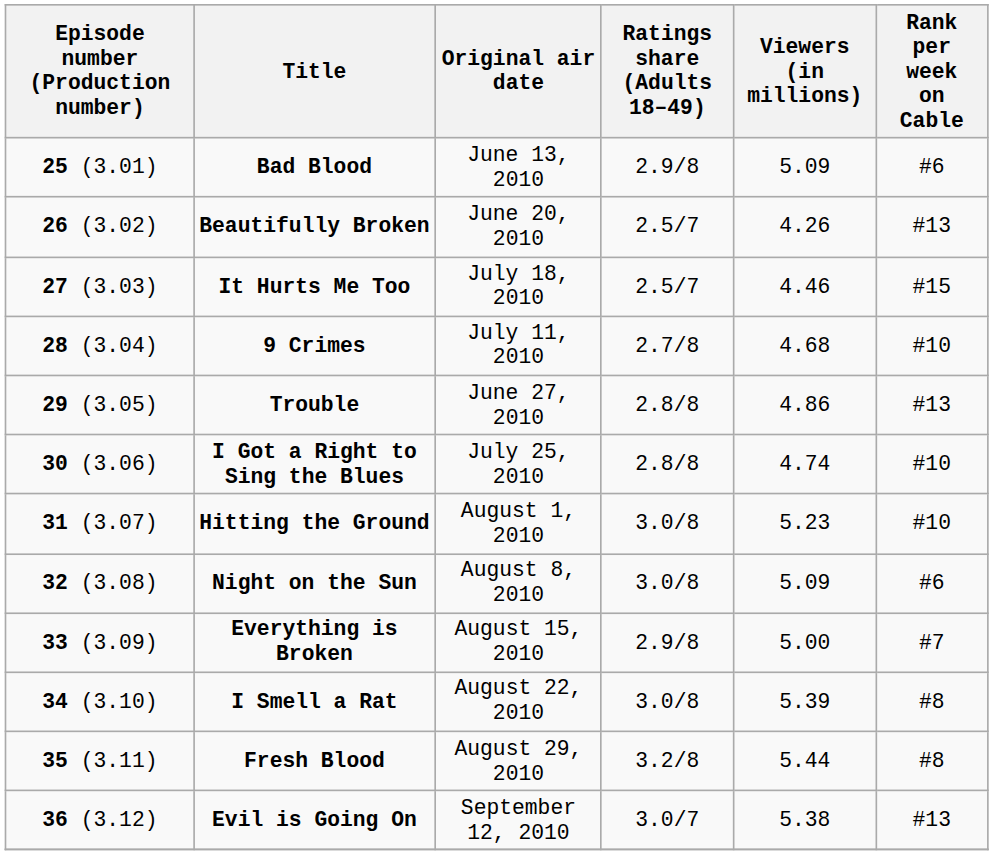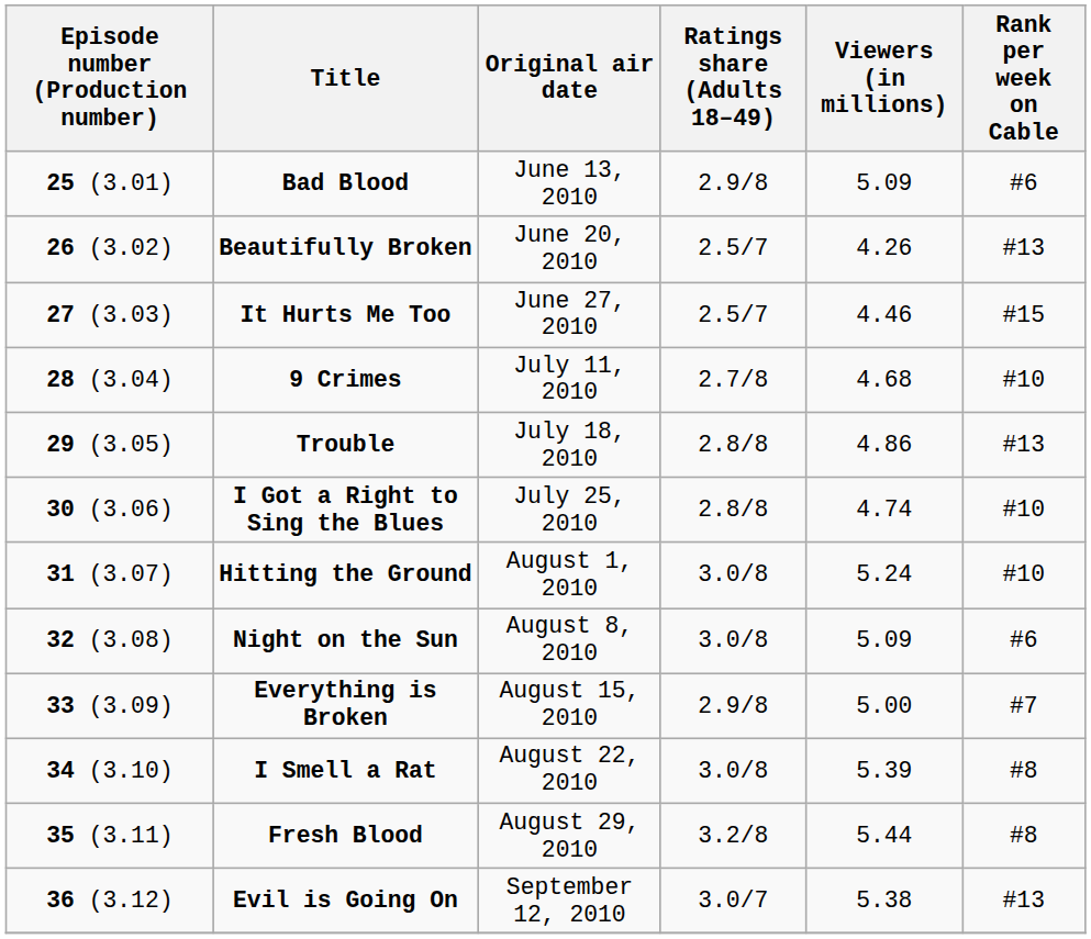It Hurts Me Too | Original air date: July 18, 2010 -> June 27, 2010
Trouble | Original air date: June 27, 2010 -> July 18, 2010
Hitting the Ground | Viewers (in millions): 5.23 -> 5.24
